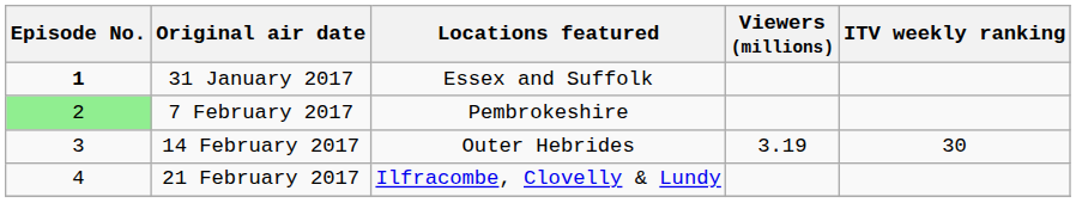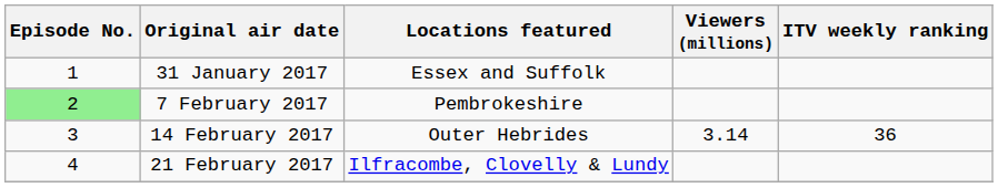31 January 2017 | Episode No.: bold -> normal
14 February 2017 | Viewers (millions): 3.19 -> 3.14
14 February 2017 | ITV weekly ranking: 30 -> 36
